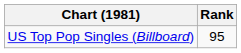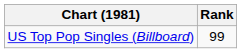US Top Pop Singles (Billboard) | Rank: 95 -> 99
